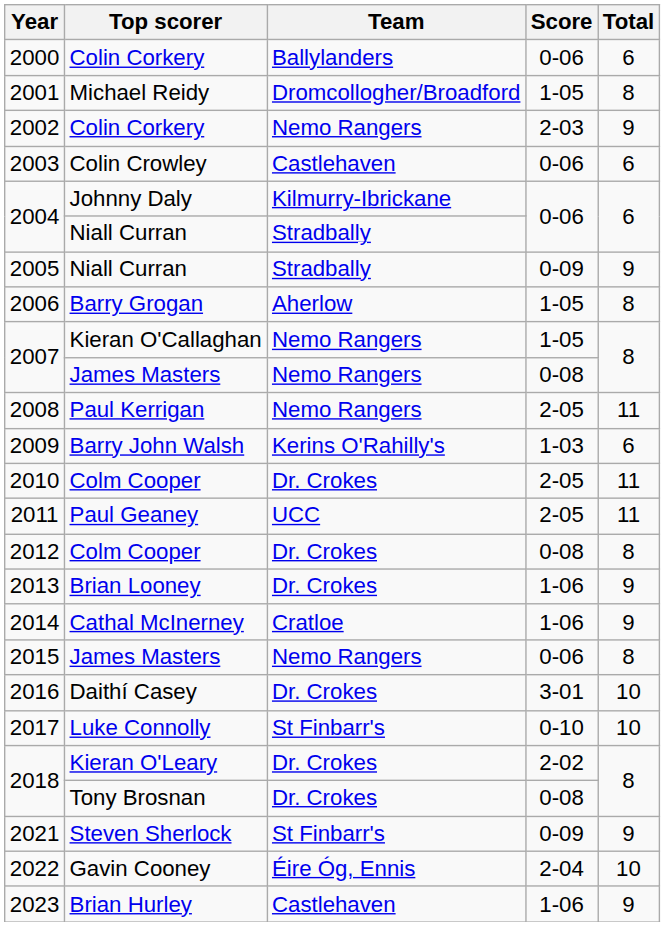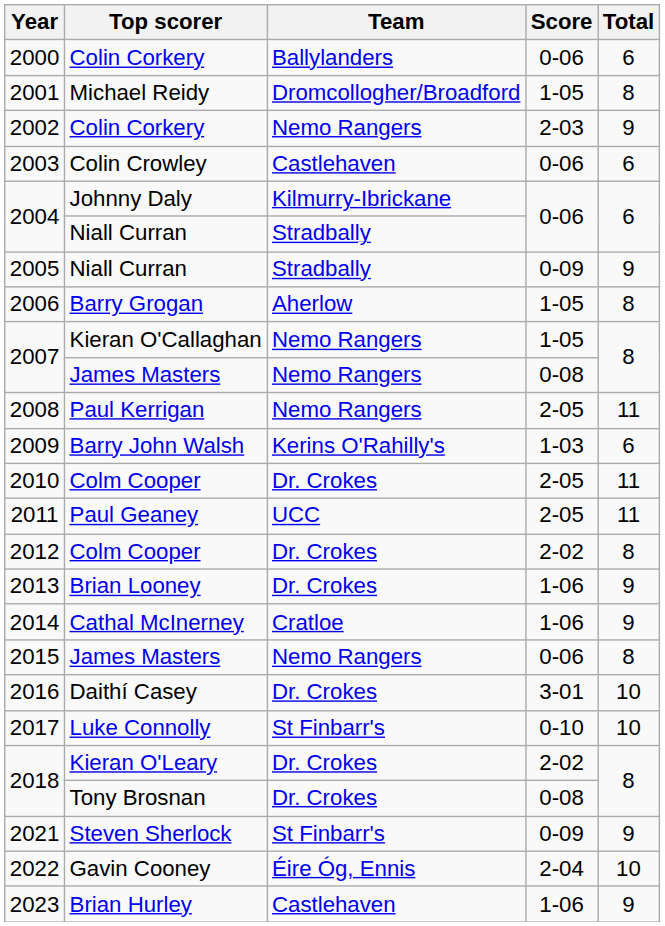2012 | Score: 0-08 -> 2-02
